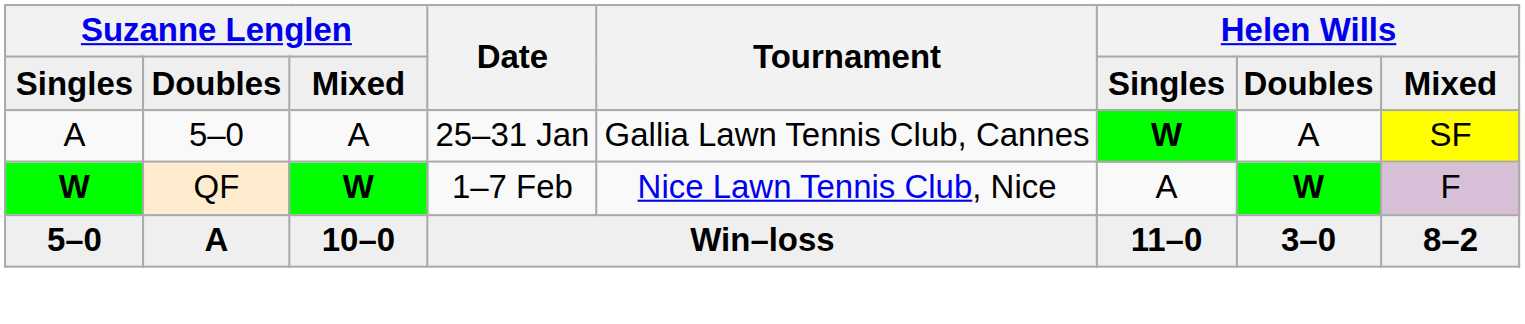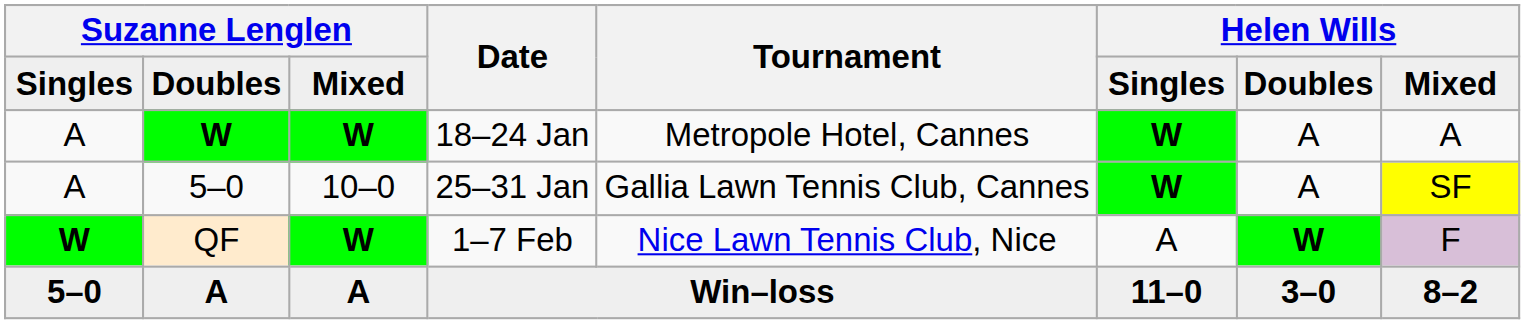+ row: A | W | W | 18–24 Jan | Metropole Hotel, Cannes | W | A | A
25–31 Jan | column 3: A -> 10–0
Win–loss | column 3: 10–0 -> A
